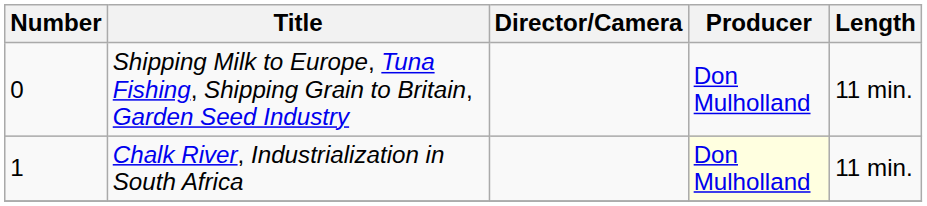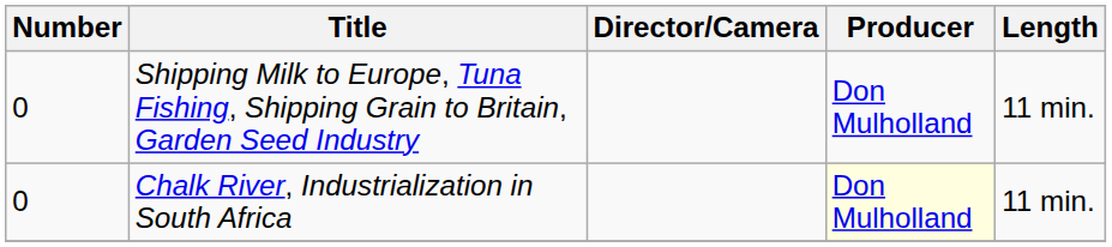Chalk River, Industrialization in South Africa | Number: 1 -> 0
